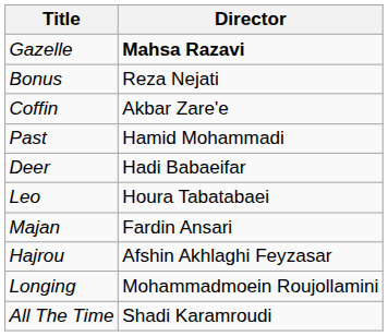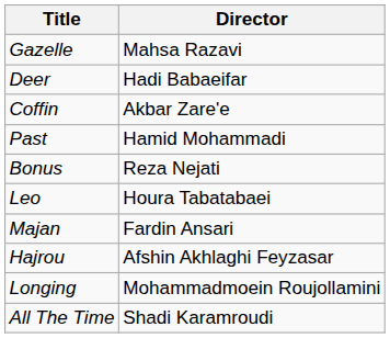Gazelle | Director: bold -> normal
rows swapped: Bonus <-> Deer
